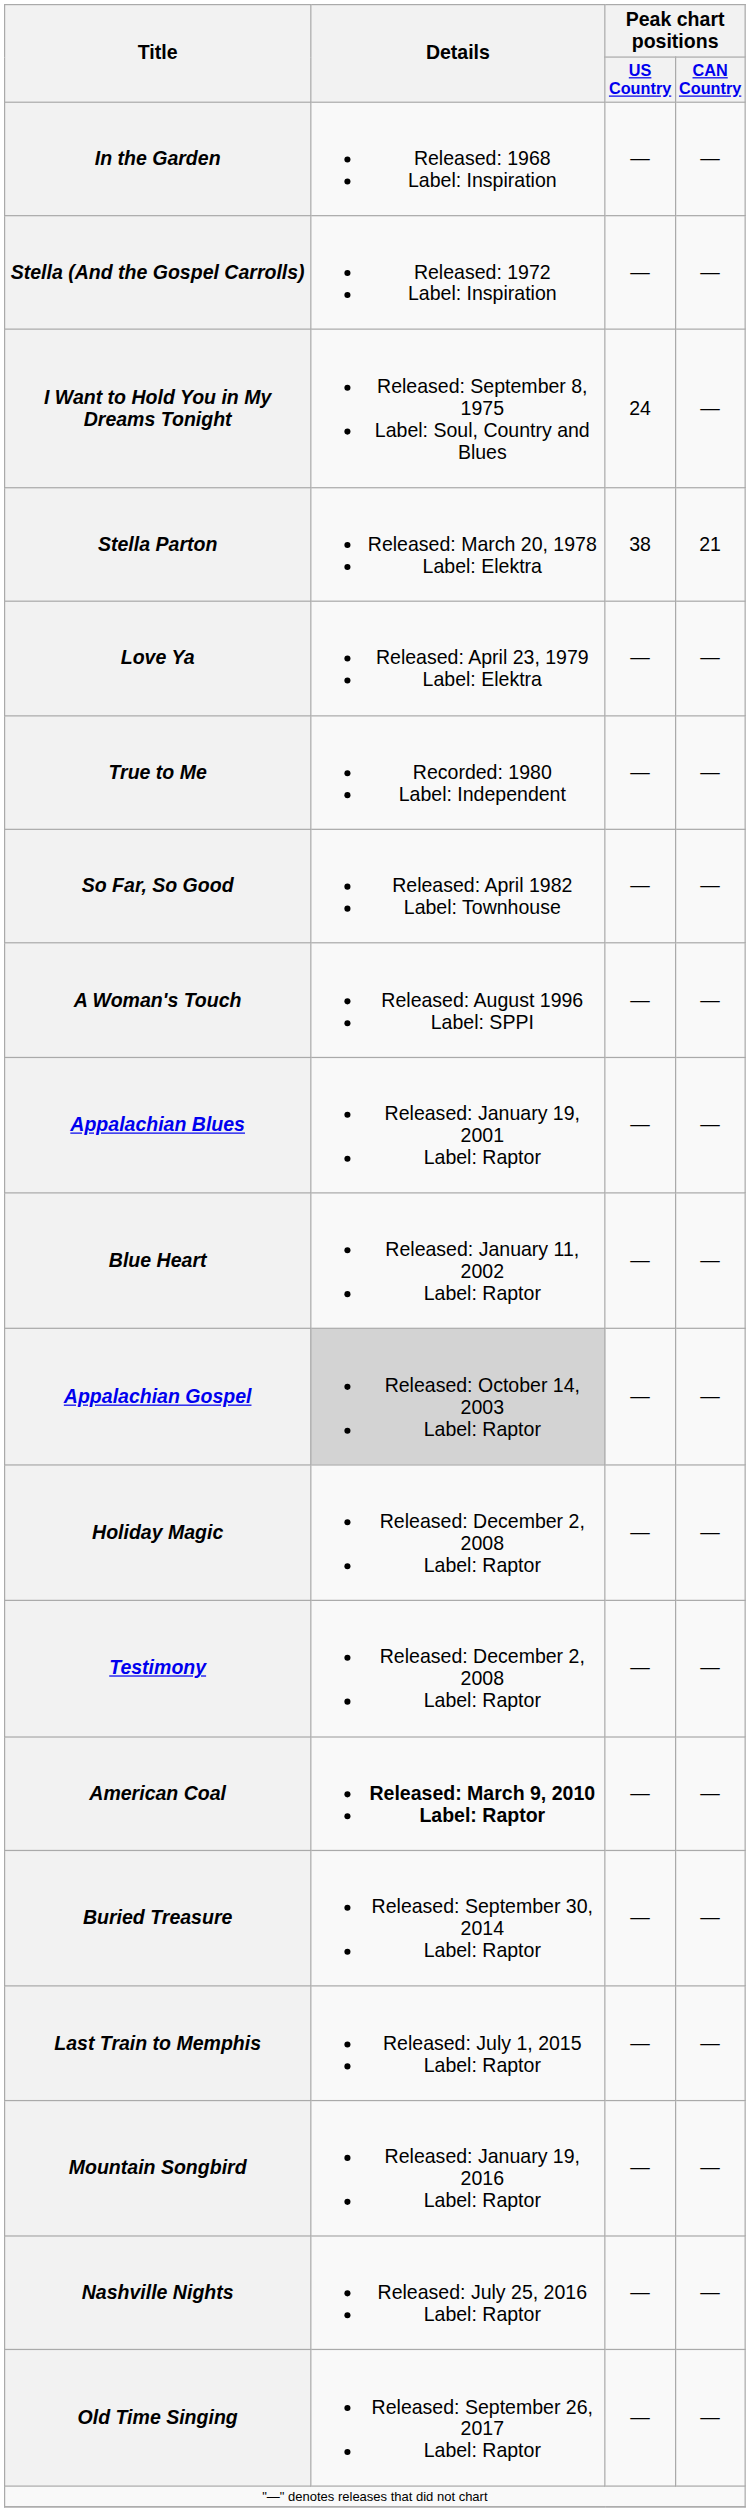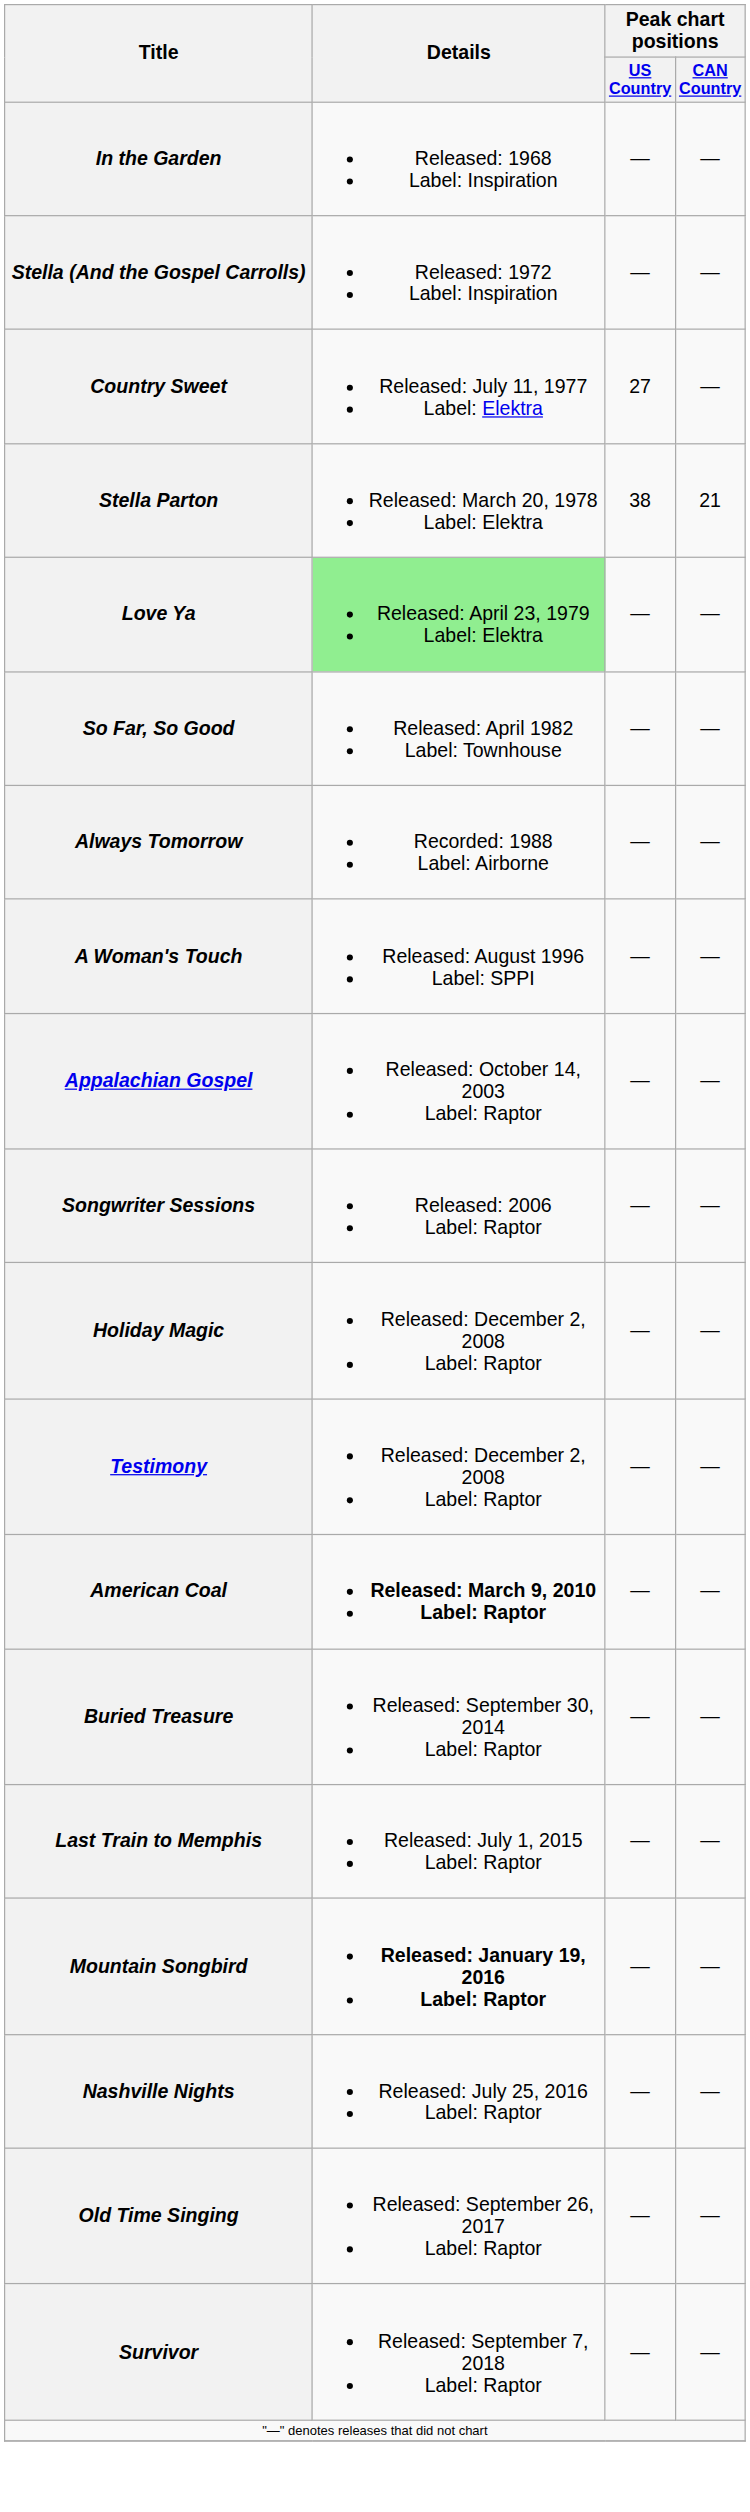- row: I Want to Hold You in My Dreams Tonight | Released: September 8, 1975 Label: Soul, Country and Blues | 24 | —
+ row: Country Sweet | Released: July 11, 1977 Label: Elektra | 27 | —
Love Ya | Details: no background -> lightgreen background
- row: True to Me | Recorded: 1980 Label: Independent | — | —
+ row: Always Tomorrow | Recorded: 1988 Label: Airborne | — | —
- row: Appalachian Blues | Released: January 19, 2001 Label: Raptor | — | —
- row: Blue Heart | Released: January 11, 2002 Label: Raptor | — | —
Appalachian Gospel | Details: lightgrey background -> no background
+ row: Songwriter Sessions | Released: 2006 Label: Raptor | — | —
Mountain Songbird | Details: normal -> bold
+ row: Survivor | Released: September 7, 2018 Label: Raptor | — | —
